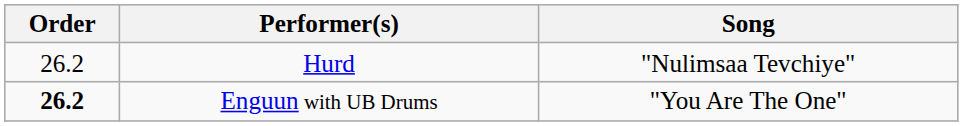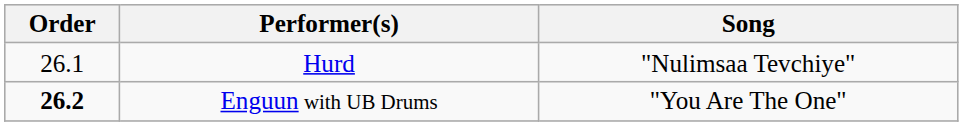Hurd | Order: 26.2 -> 26.1
